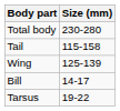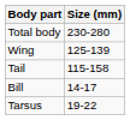rows swapped: Wing <-> Tail
